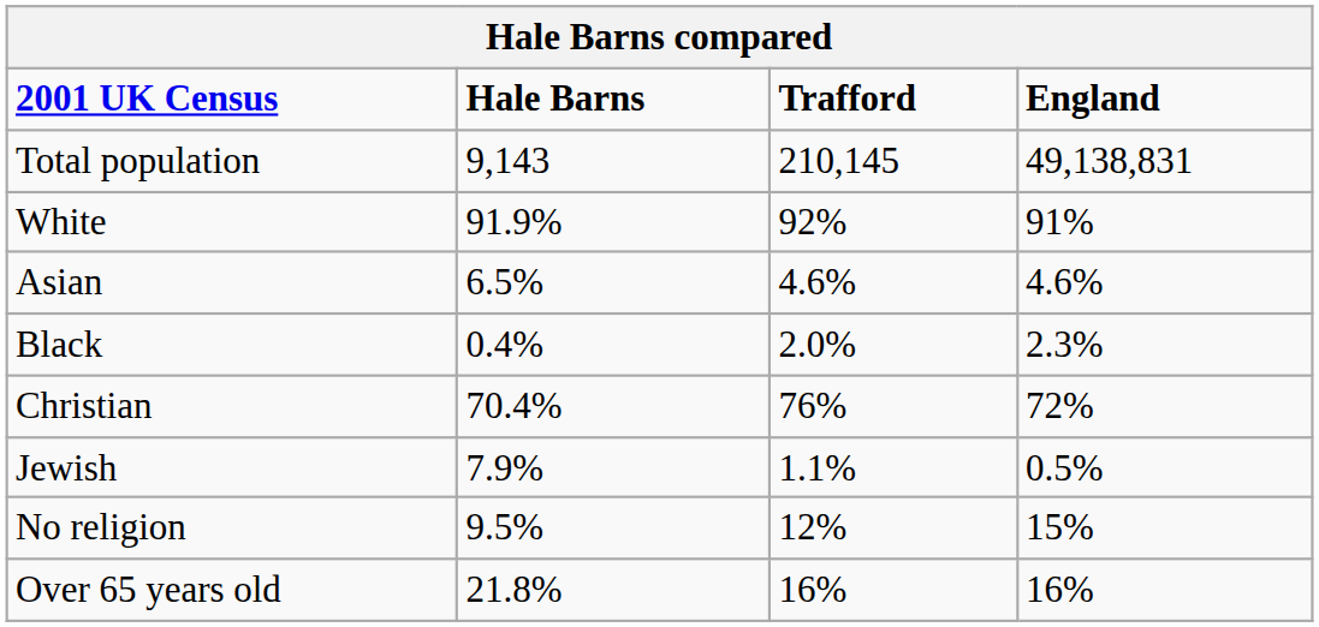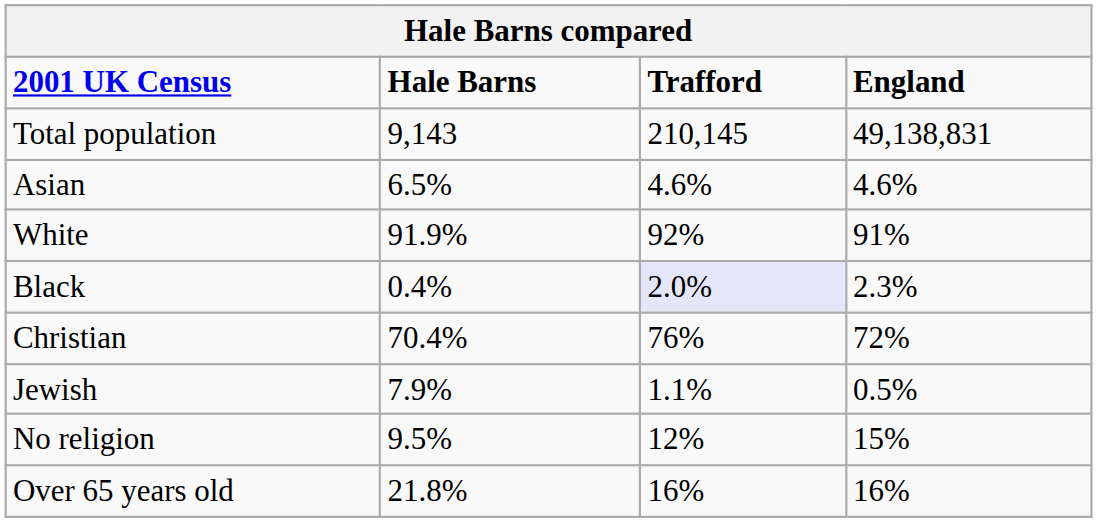rows swapped: White <-> Asian
Black | Trafford: no background -> lavender background
